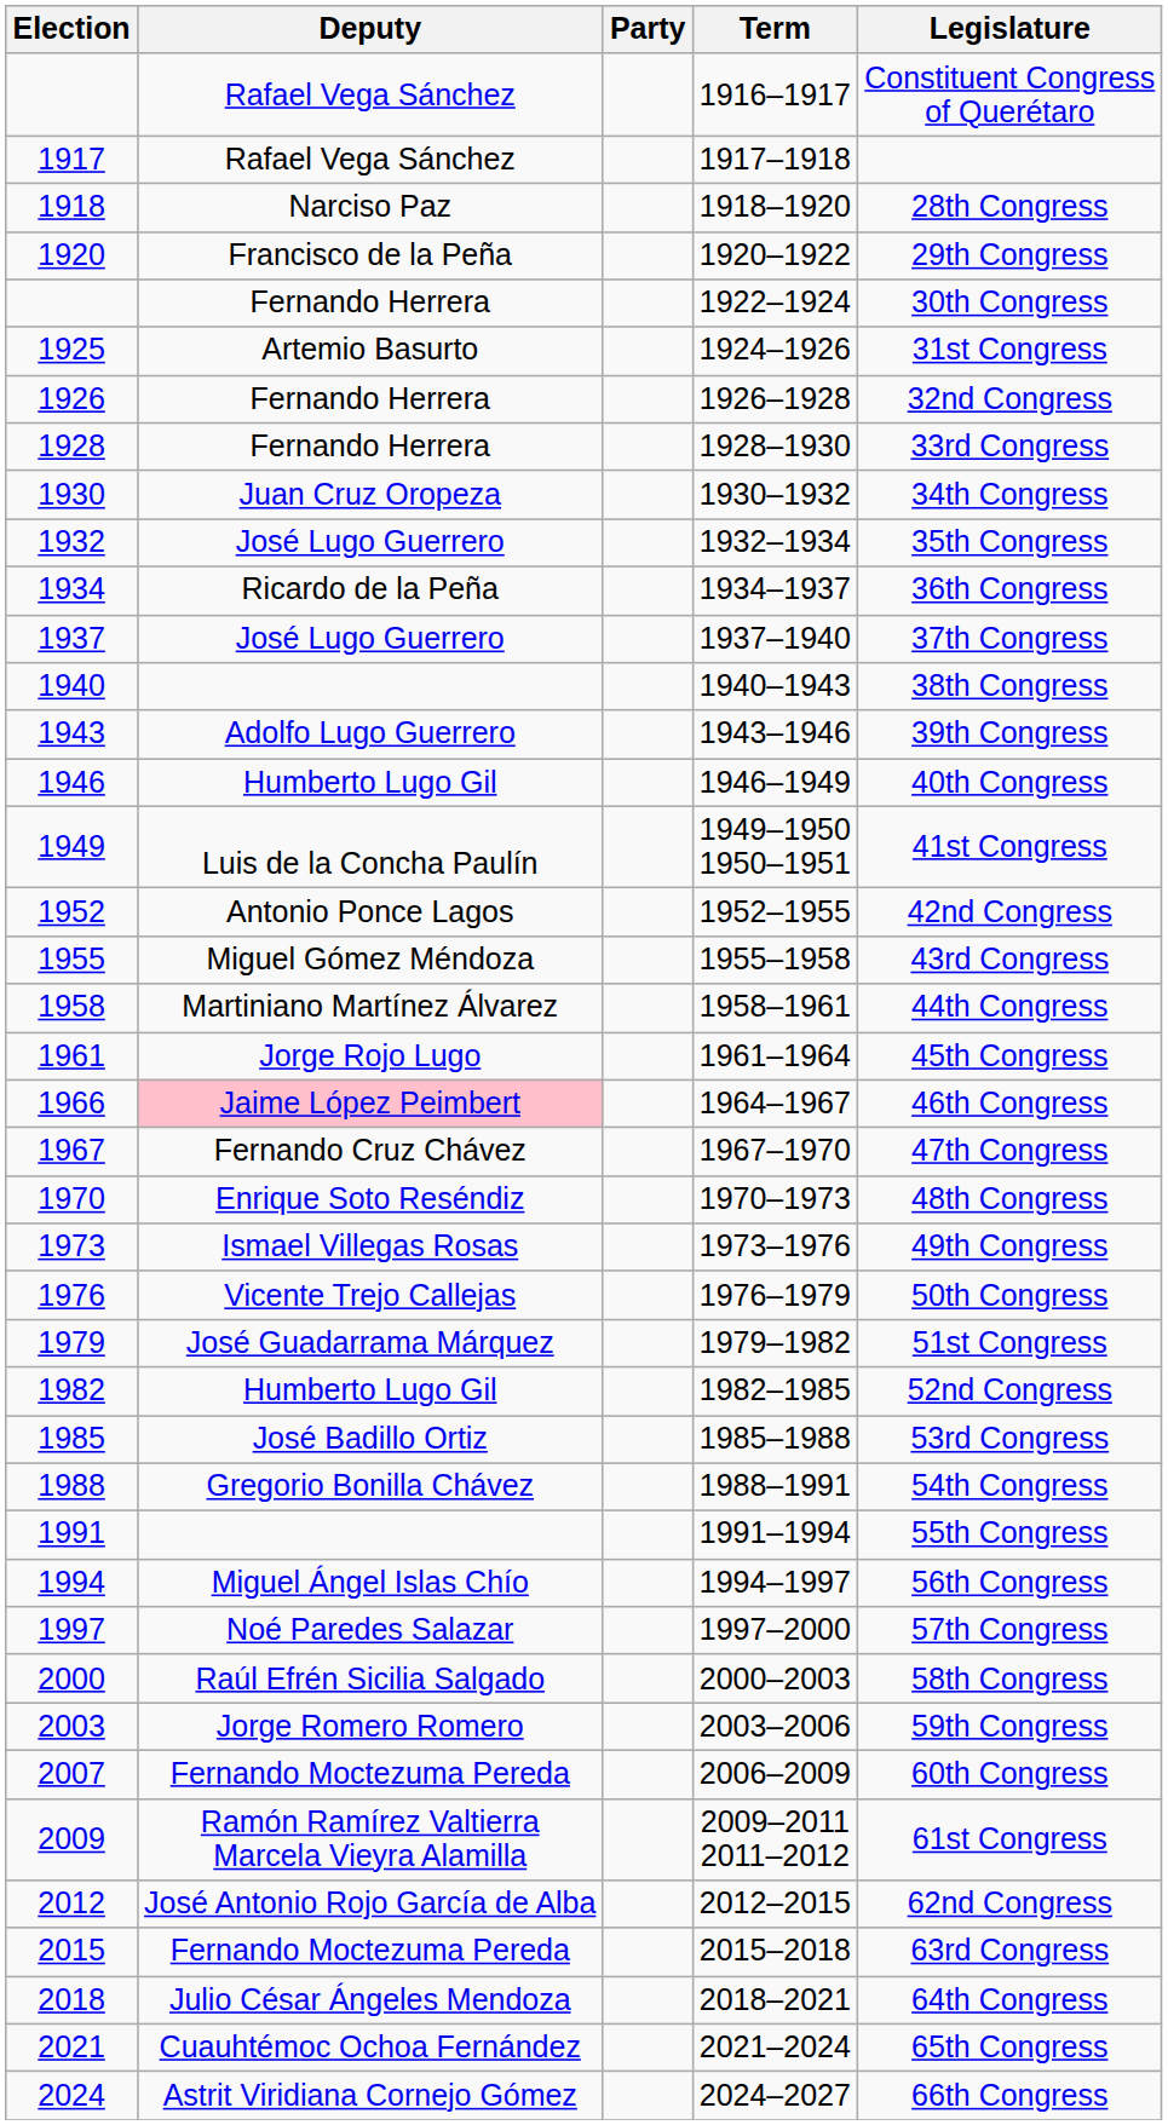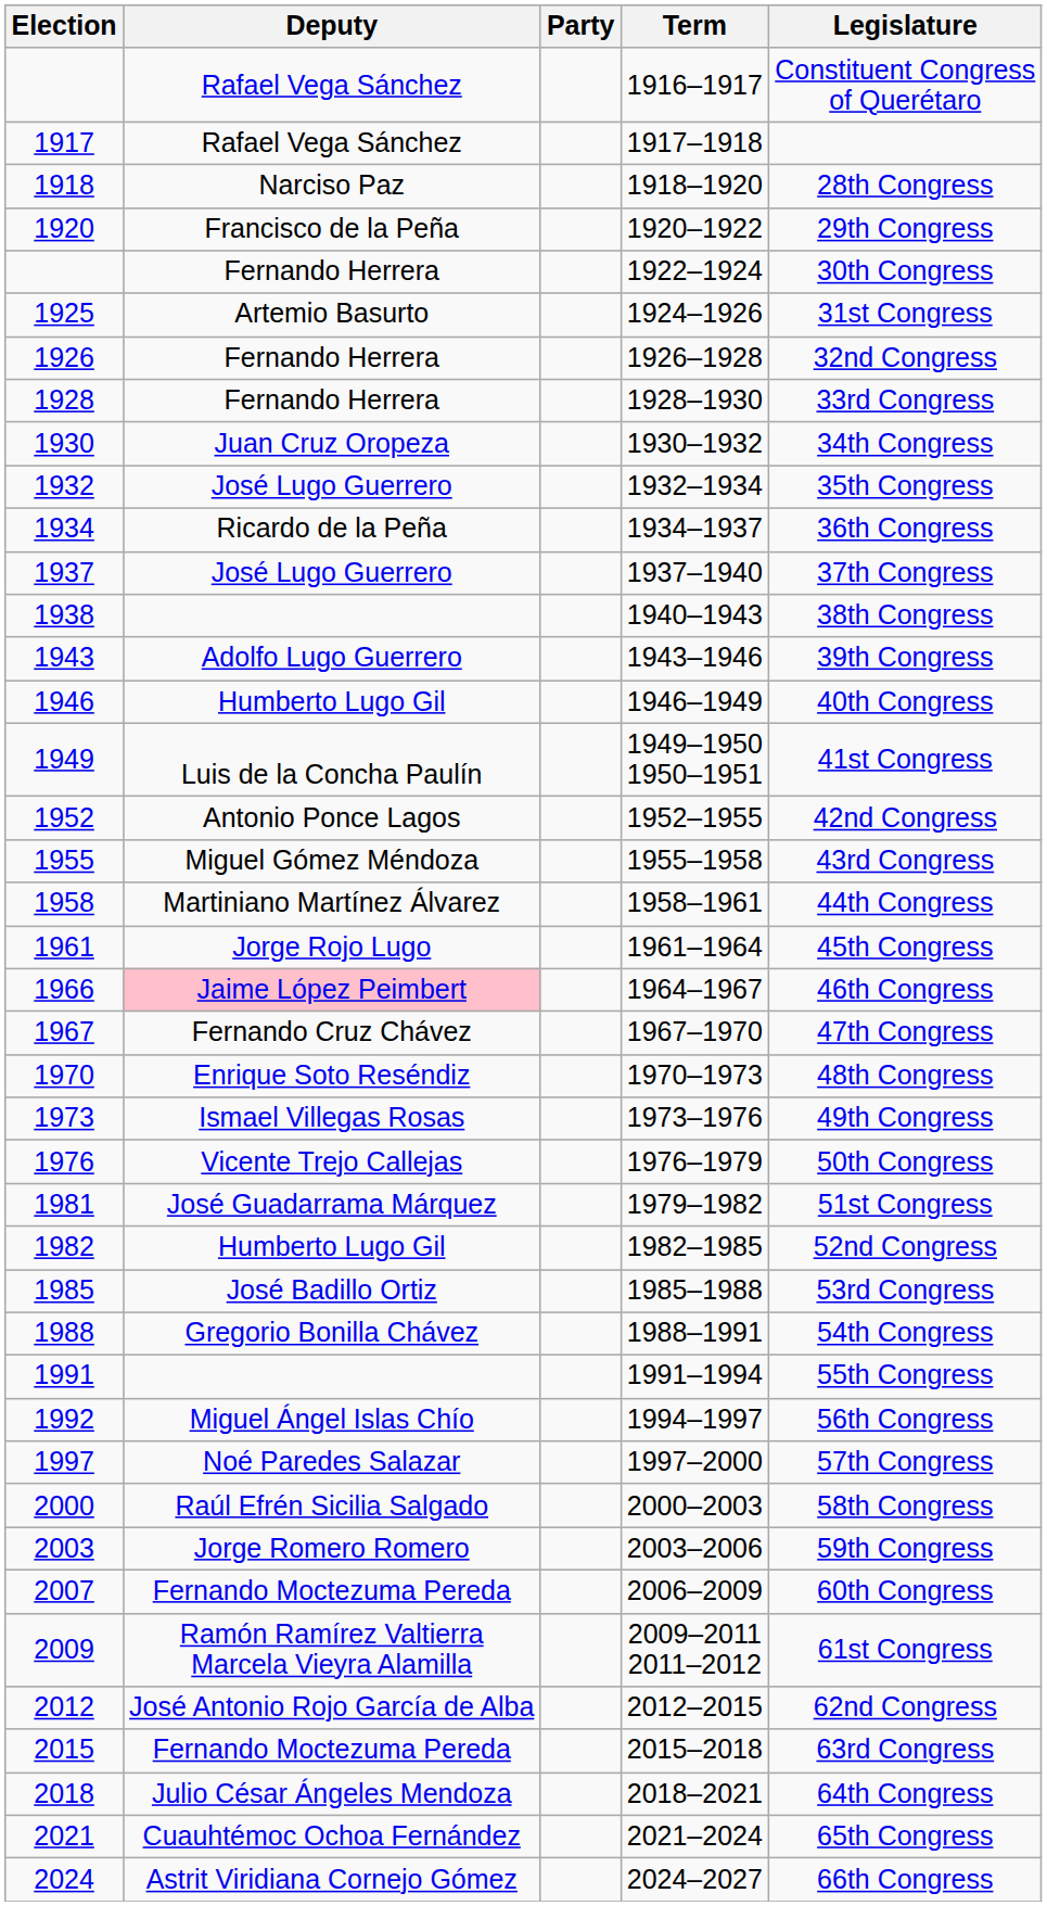1940–1943 | Election: 1940 -> 1938
1979–1982 | Election: 1979 -> 1981
1994–1997 | Election: 1994 -> 1992
